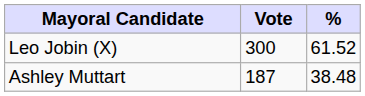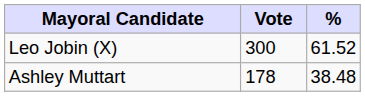Ashley Muttart | Vote: 187 -> 178
